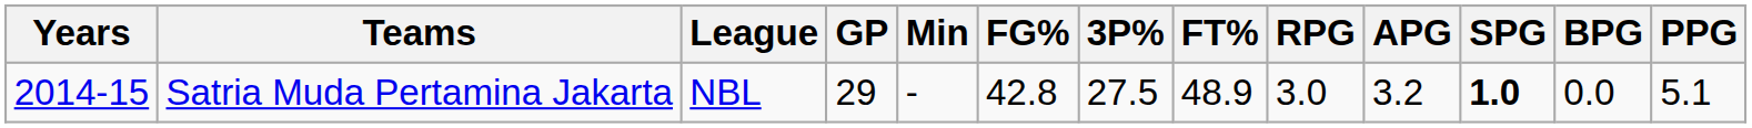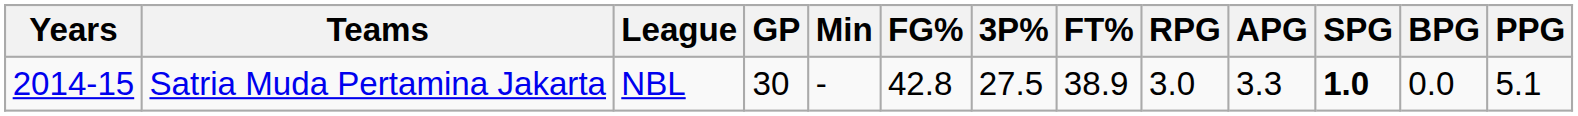Satria Muda Pertamina Jakarta | GP: 29 -> 30
Satria Muda Pertamina Jakarta | FT%: 48.9 -> 38.9
Satria Muda Pertamina Jakarta | APG: 3.2 -> 3.3
